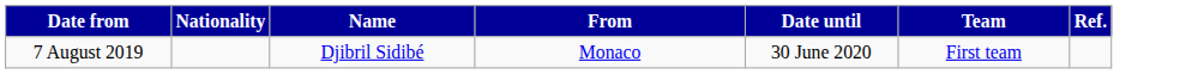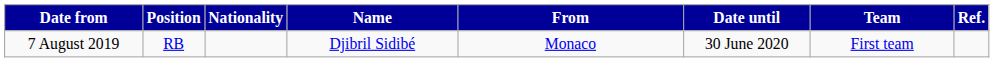+ column: Position | RB
